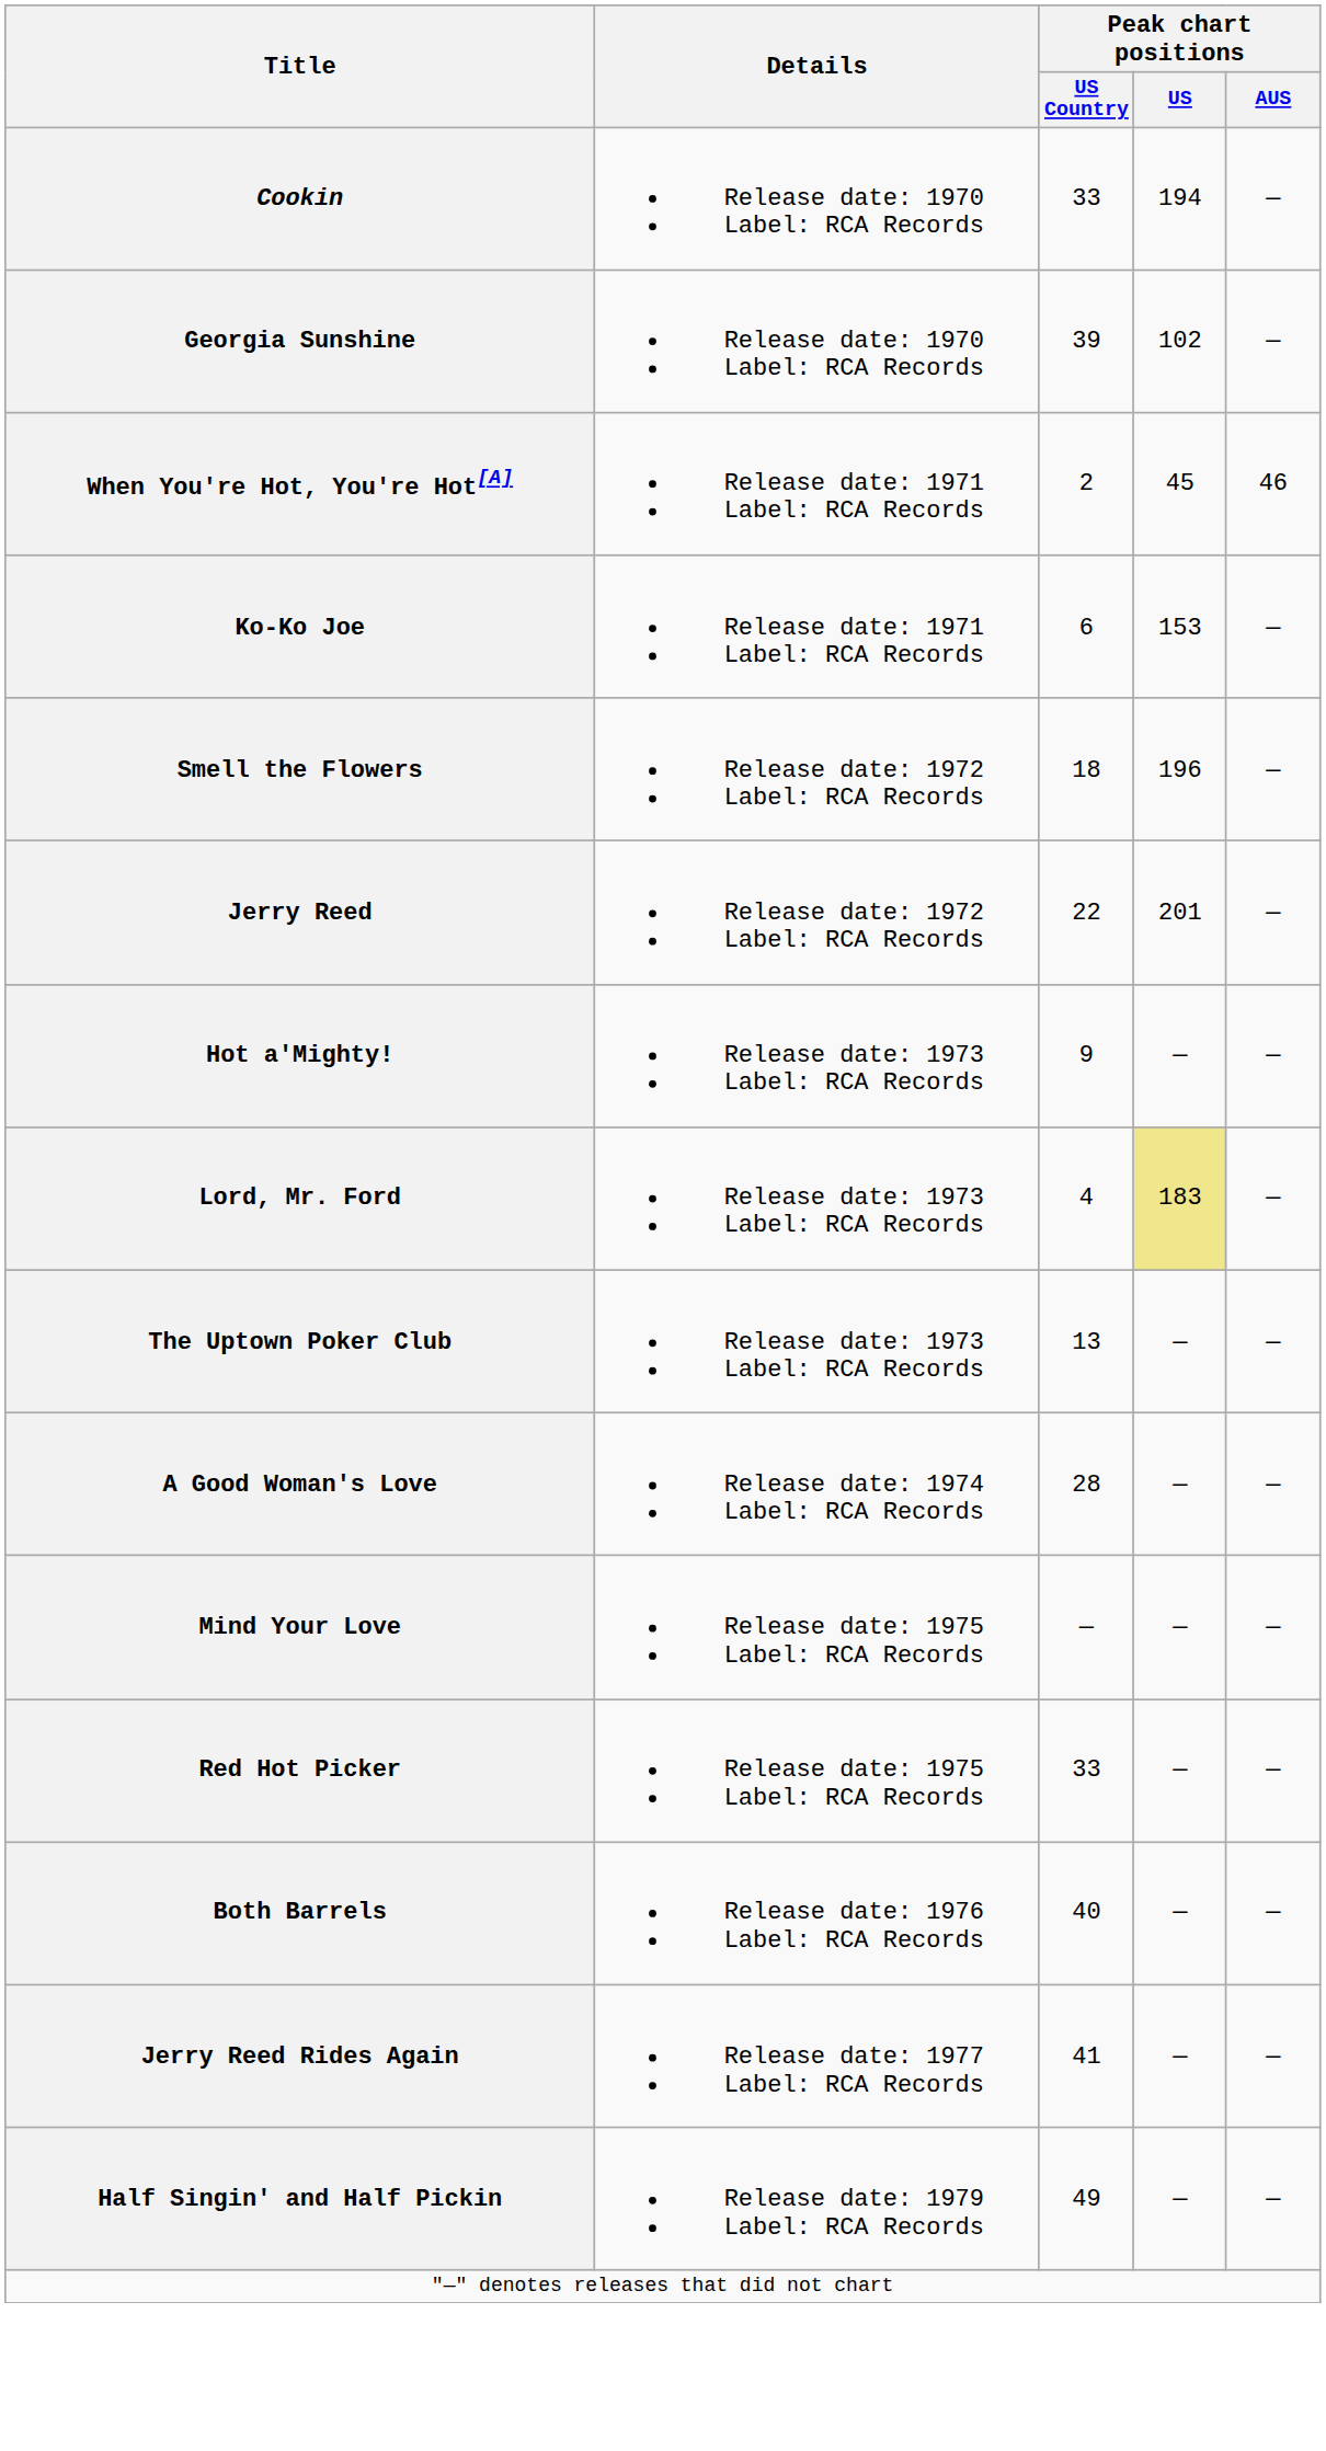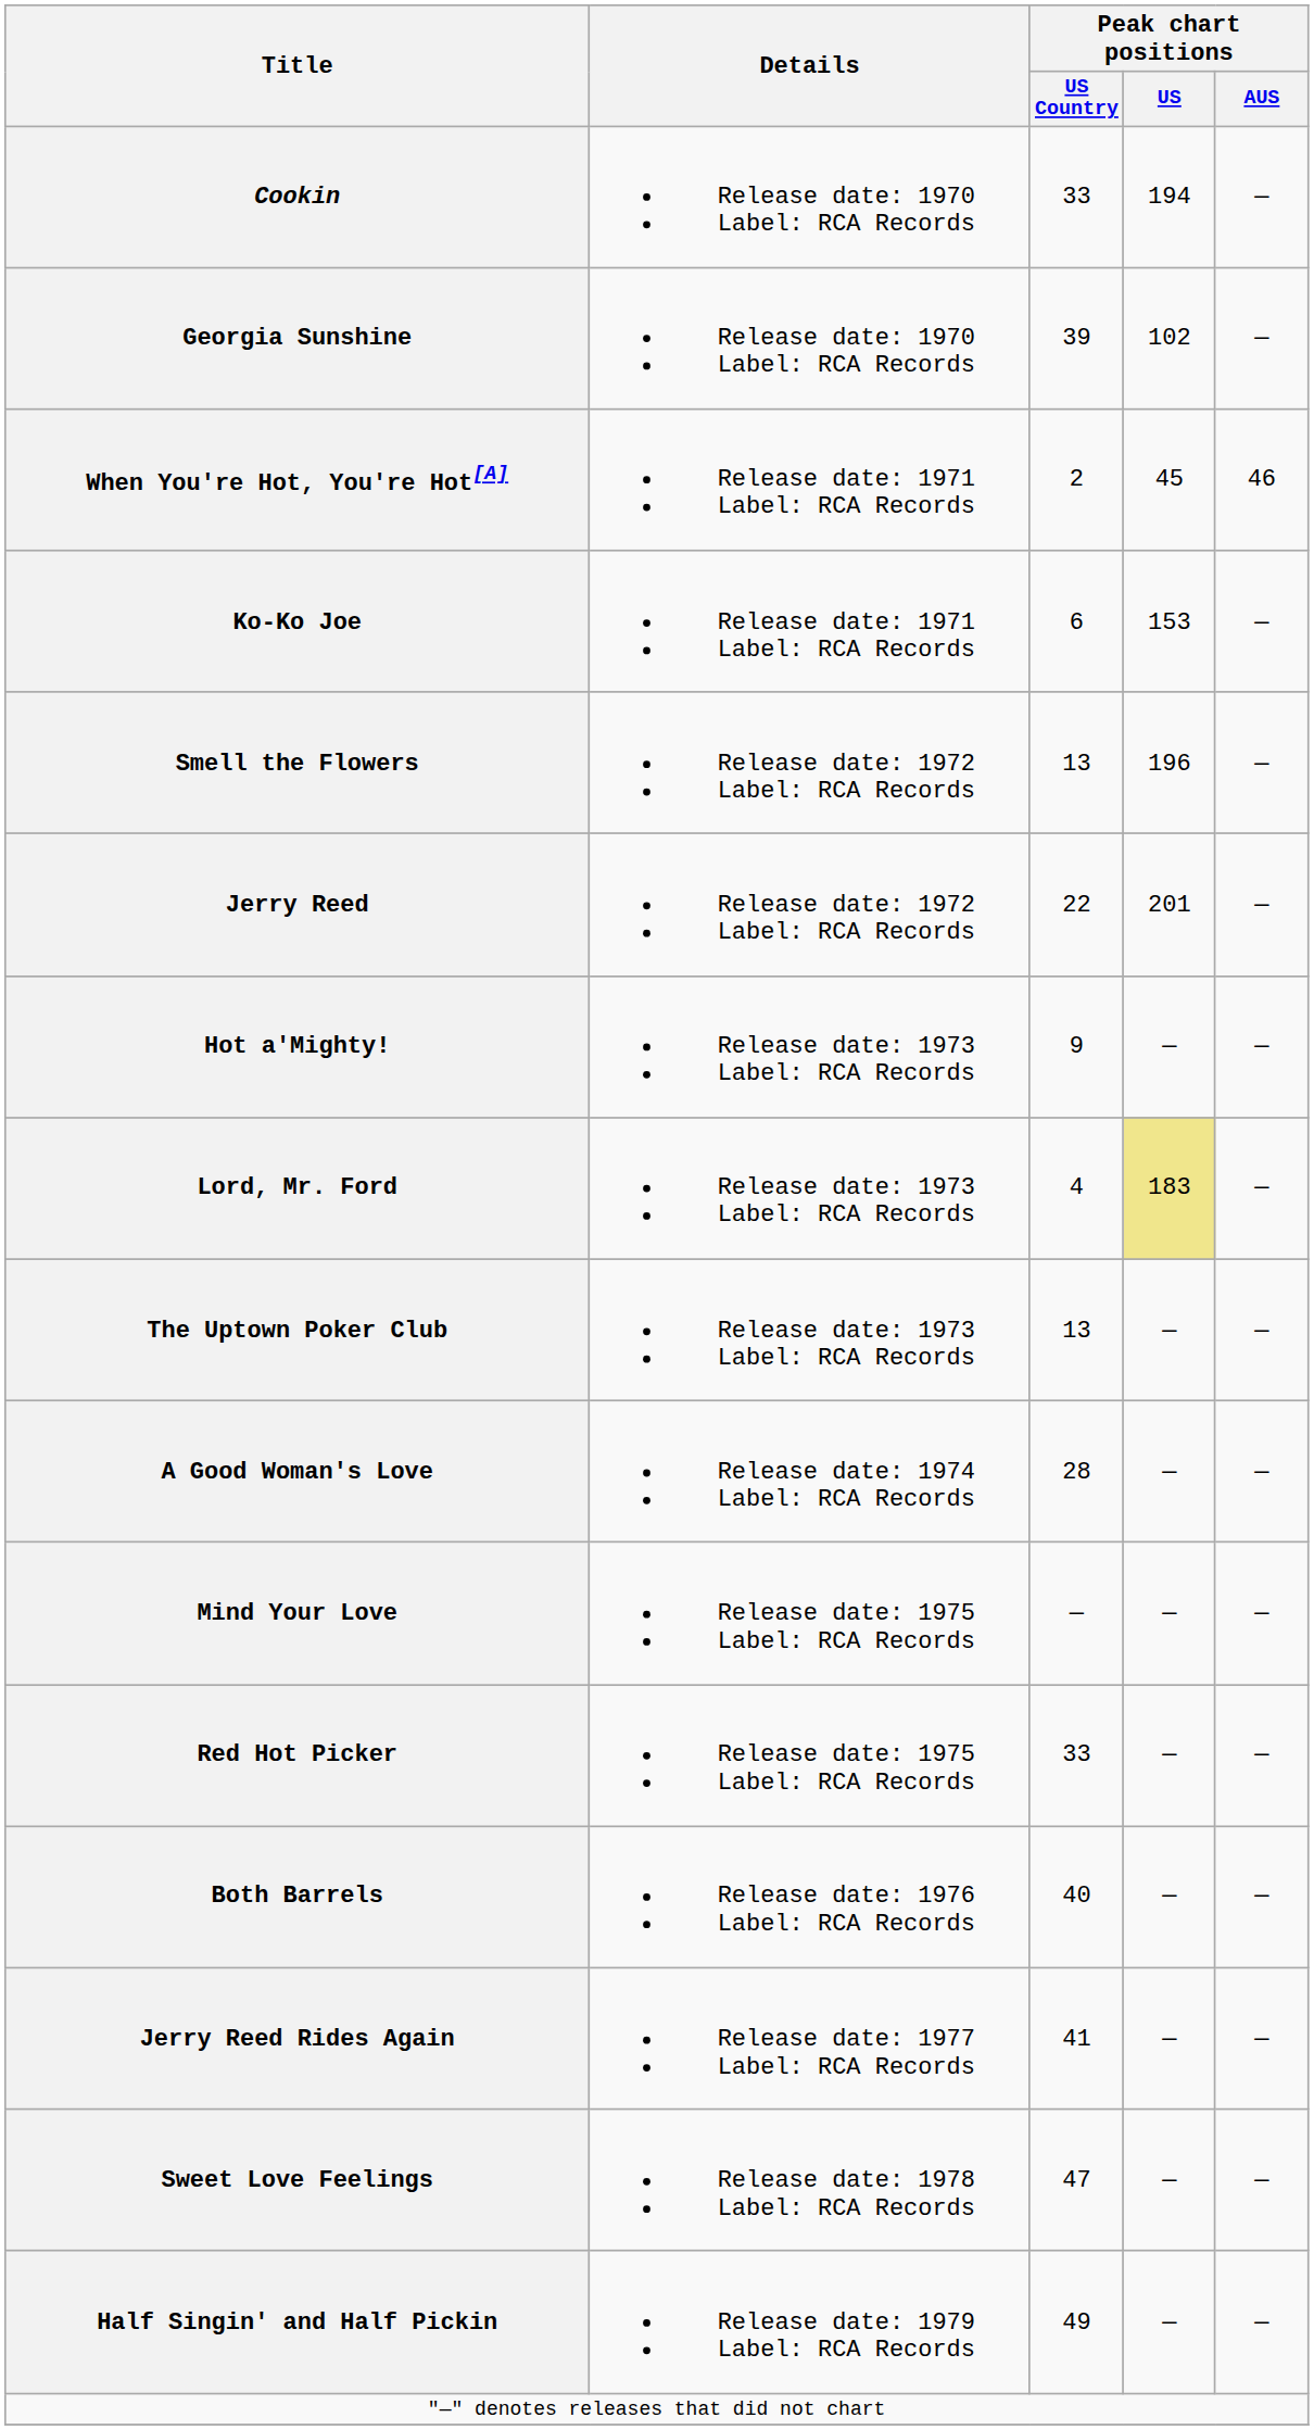Smell the Flowers | Peak chart positions / US Country: 18 -> 13
+ row: Sweet Love Feelings | Release date: 1978 Label: RCA Records | 47 | — | —
